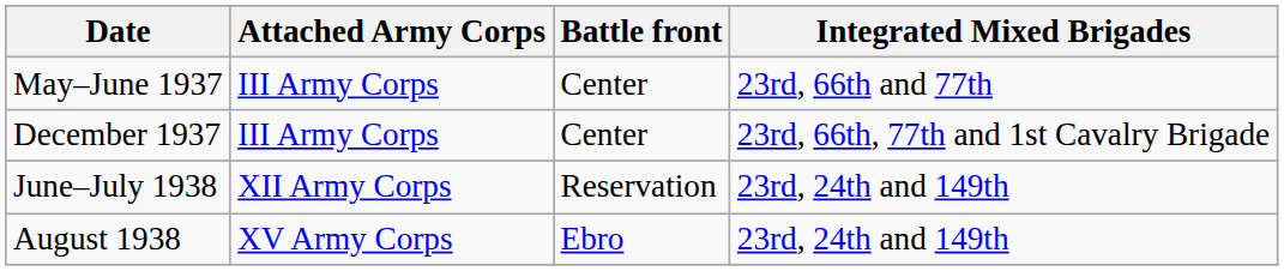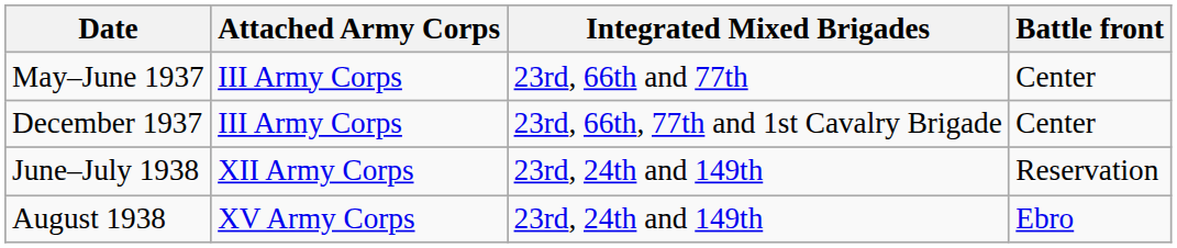columns swapped: Integrated Mixed Brigades <-> Battle front
